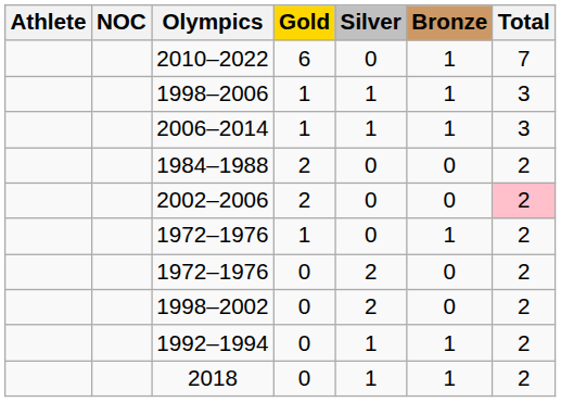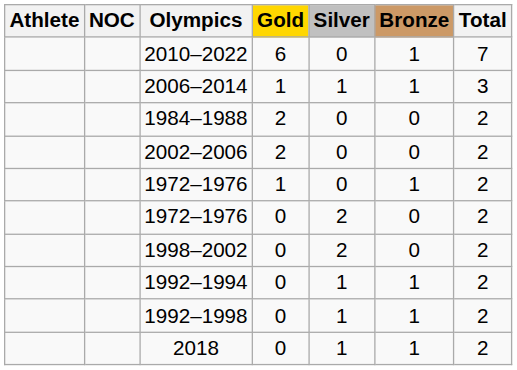- row: 1998–2006 | 1 | 1 | 1 | 3
2002–2006 | Total: pink background -> no background
+ row: 1992–1998 | 0 | 1 | 1 | 2
